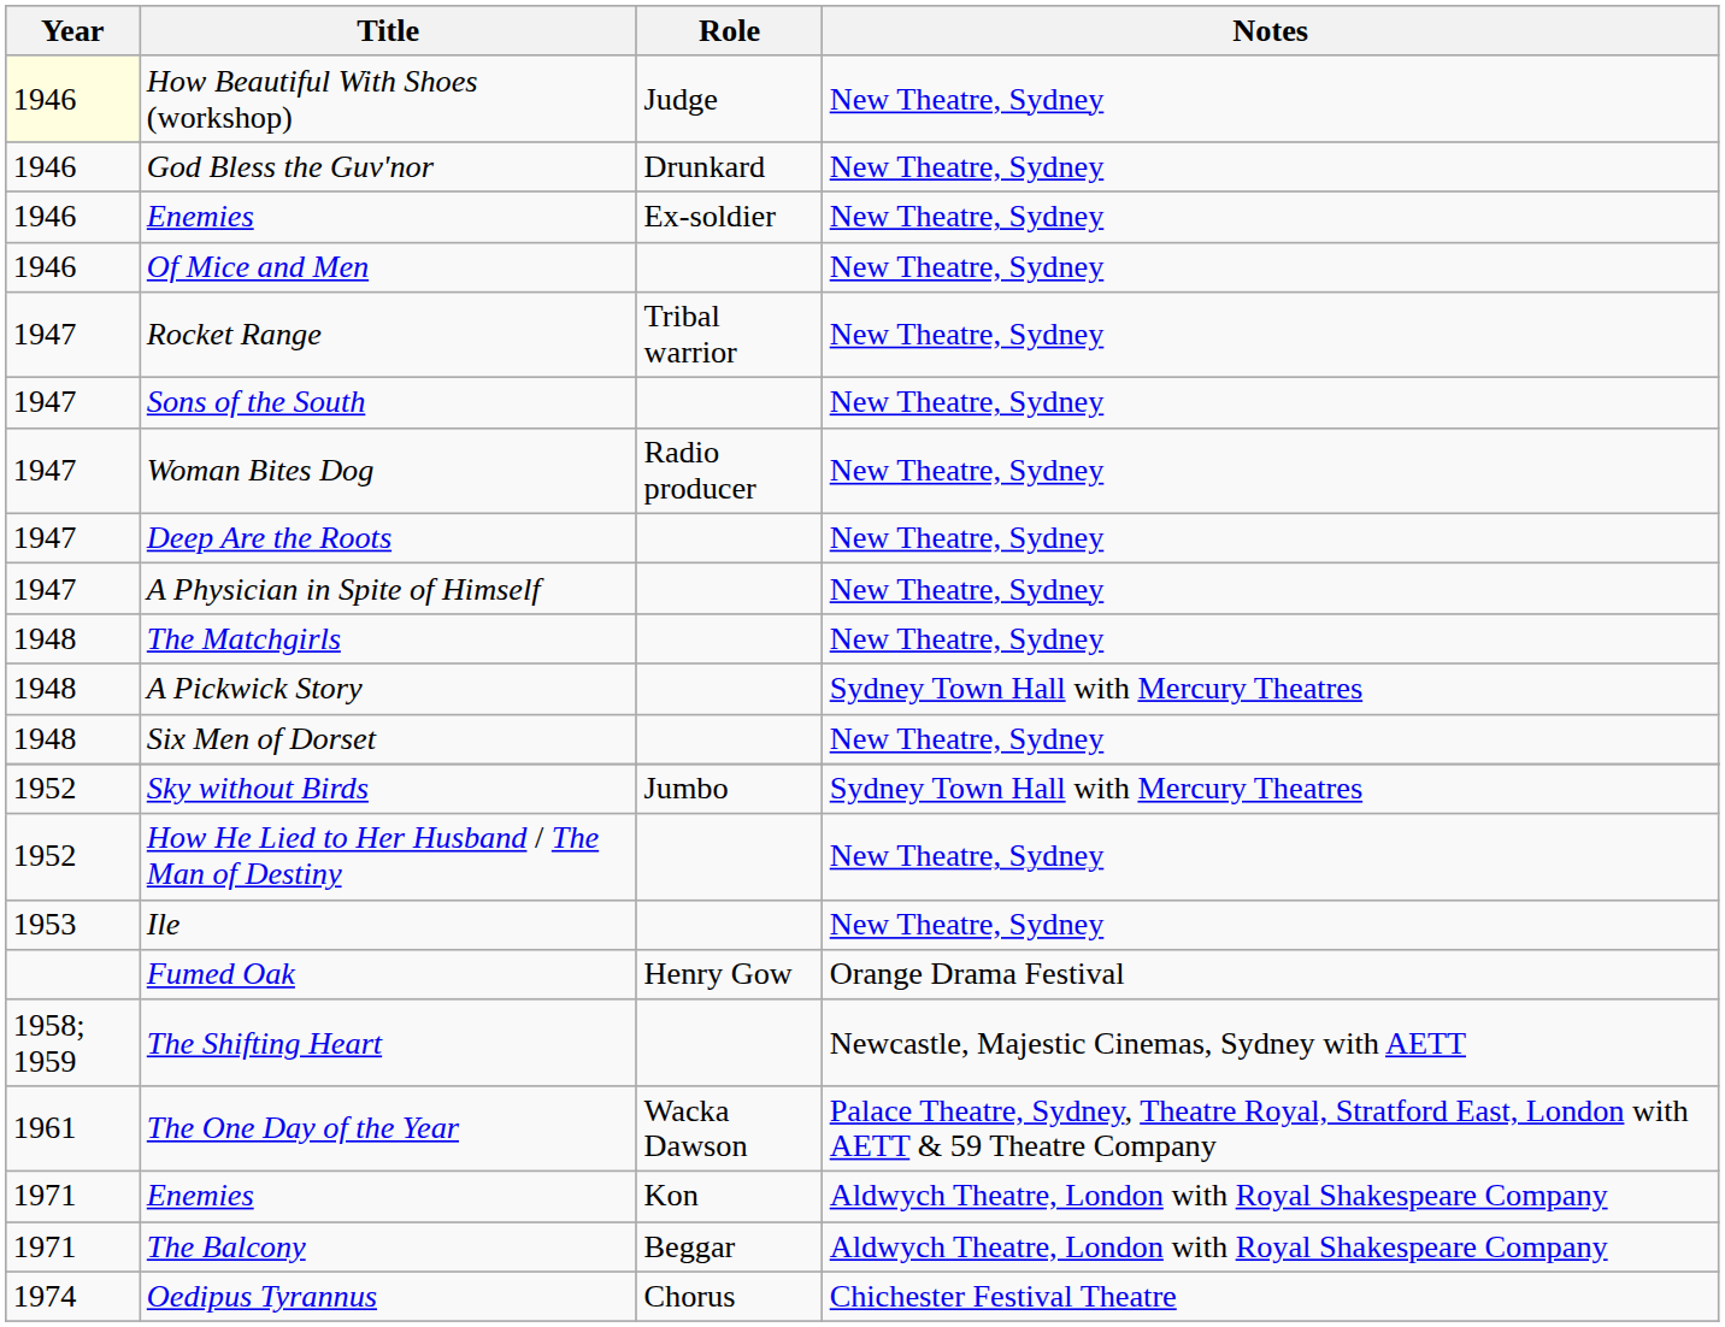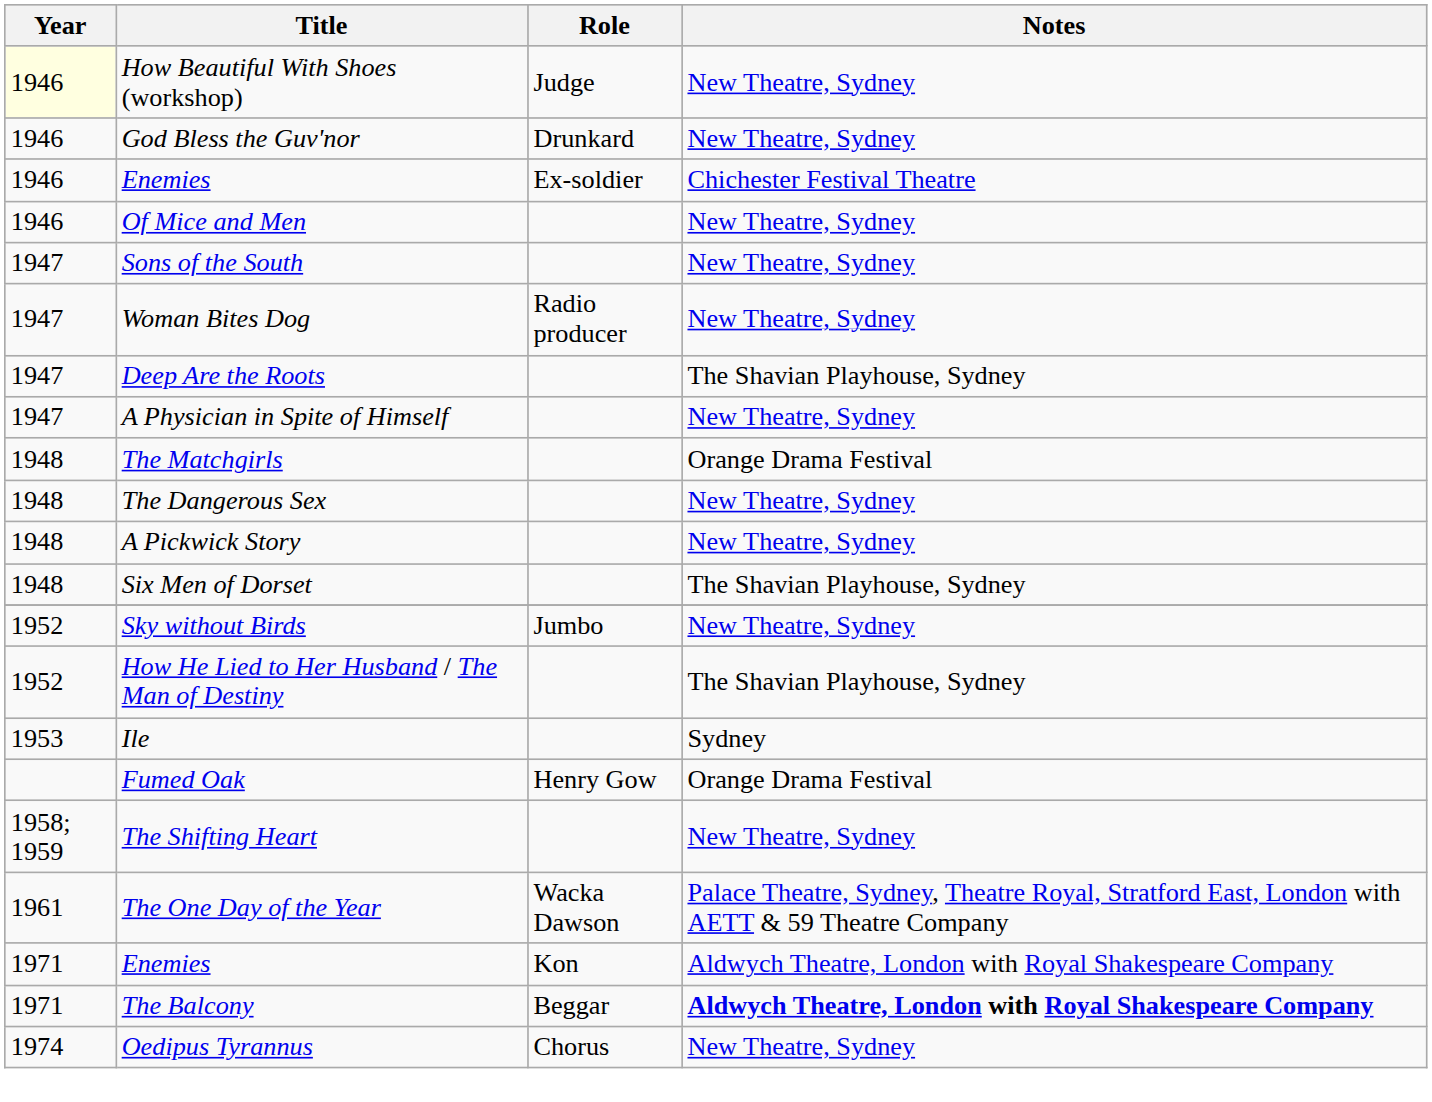Enemies / Ex-soldier | Notes: New Theatre, Sydney -> Chichester Festival Theatre
- row: 1947 | Rocket Range | Tribal warrior | New Theatre, Sydney
Deep Are the Roots | Notes: New Theatre, Sydney -> The Shavian Playhouse, Sydney
The Matchgirls | Notes: New Theatre, Sydney -> Orange Drama Festival
+ row: 1948 | The Dangerous Sex | New Theatre, Sydney
A Pickwick Story | Notes: Sydney Town Hall with Mercury Theatres -> New Theatre, Sydney
Six Men of Dorset | Notes: New Theatre, Sydney -> The Shavian Playhouse, Sydney
Sky without Birds | Notes: Sydney Town Hall with Mercury Theatres -> New Theatre, Sydney
How He Lied to Her Husband / The Man of Destiny | Notes: New Theatre, Sydney -> The Shavian Playhouse, Sydney
Ile | Notes: New Theatre, Sydney -> Sydney
The Shifting Heart | Notes: Newcastle, Majestic Cinemas, Sydney with AETT -> New Theatre, Sydney
The Balcony | Notes: normal -> bold
Oedipus Tyrannus | Notes: Chichester Festival Theatre -> New Theatre, Sydney
